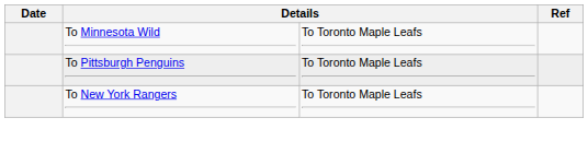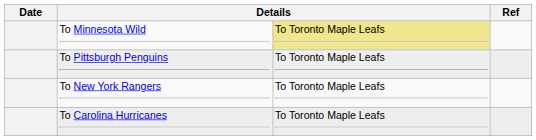To Minnesota Wild | column 3: no background -> khaki background
+ row: To Carolina Hurricanes | To Toronto Maple Leafs
